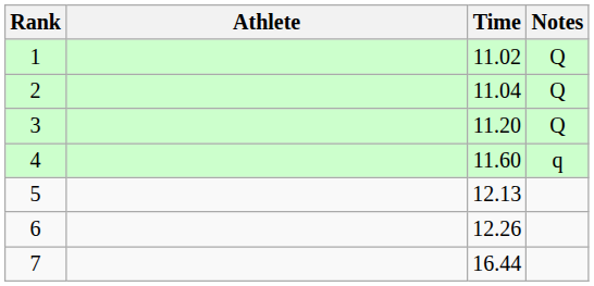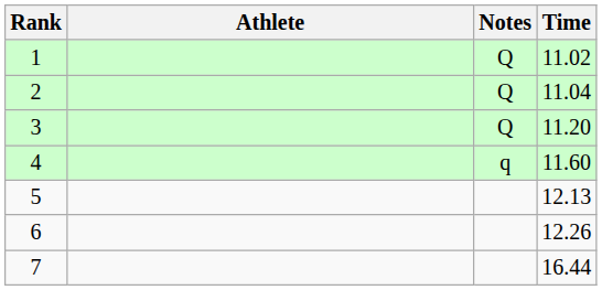columns swapped: Time <-> Notes
